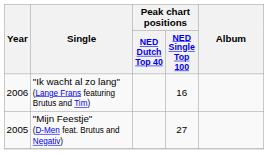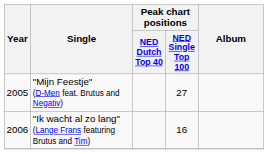rows swapped: "Mijn Feestje" (D-Men feat. Brutus and Negativ) <-> "Ik wacht al zo lang" (Lange Frans featuring Brutus and Tim)
